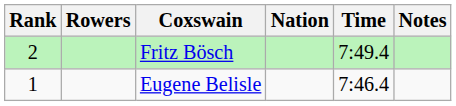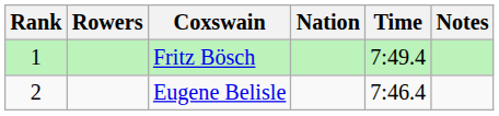Fritz Bösch | Rank: 2 -> 1
Eugene Belisle | Rank: 1 -> 2
